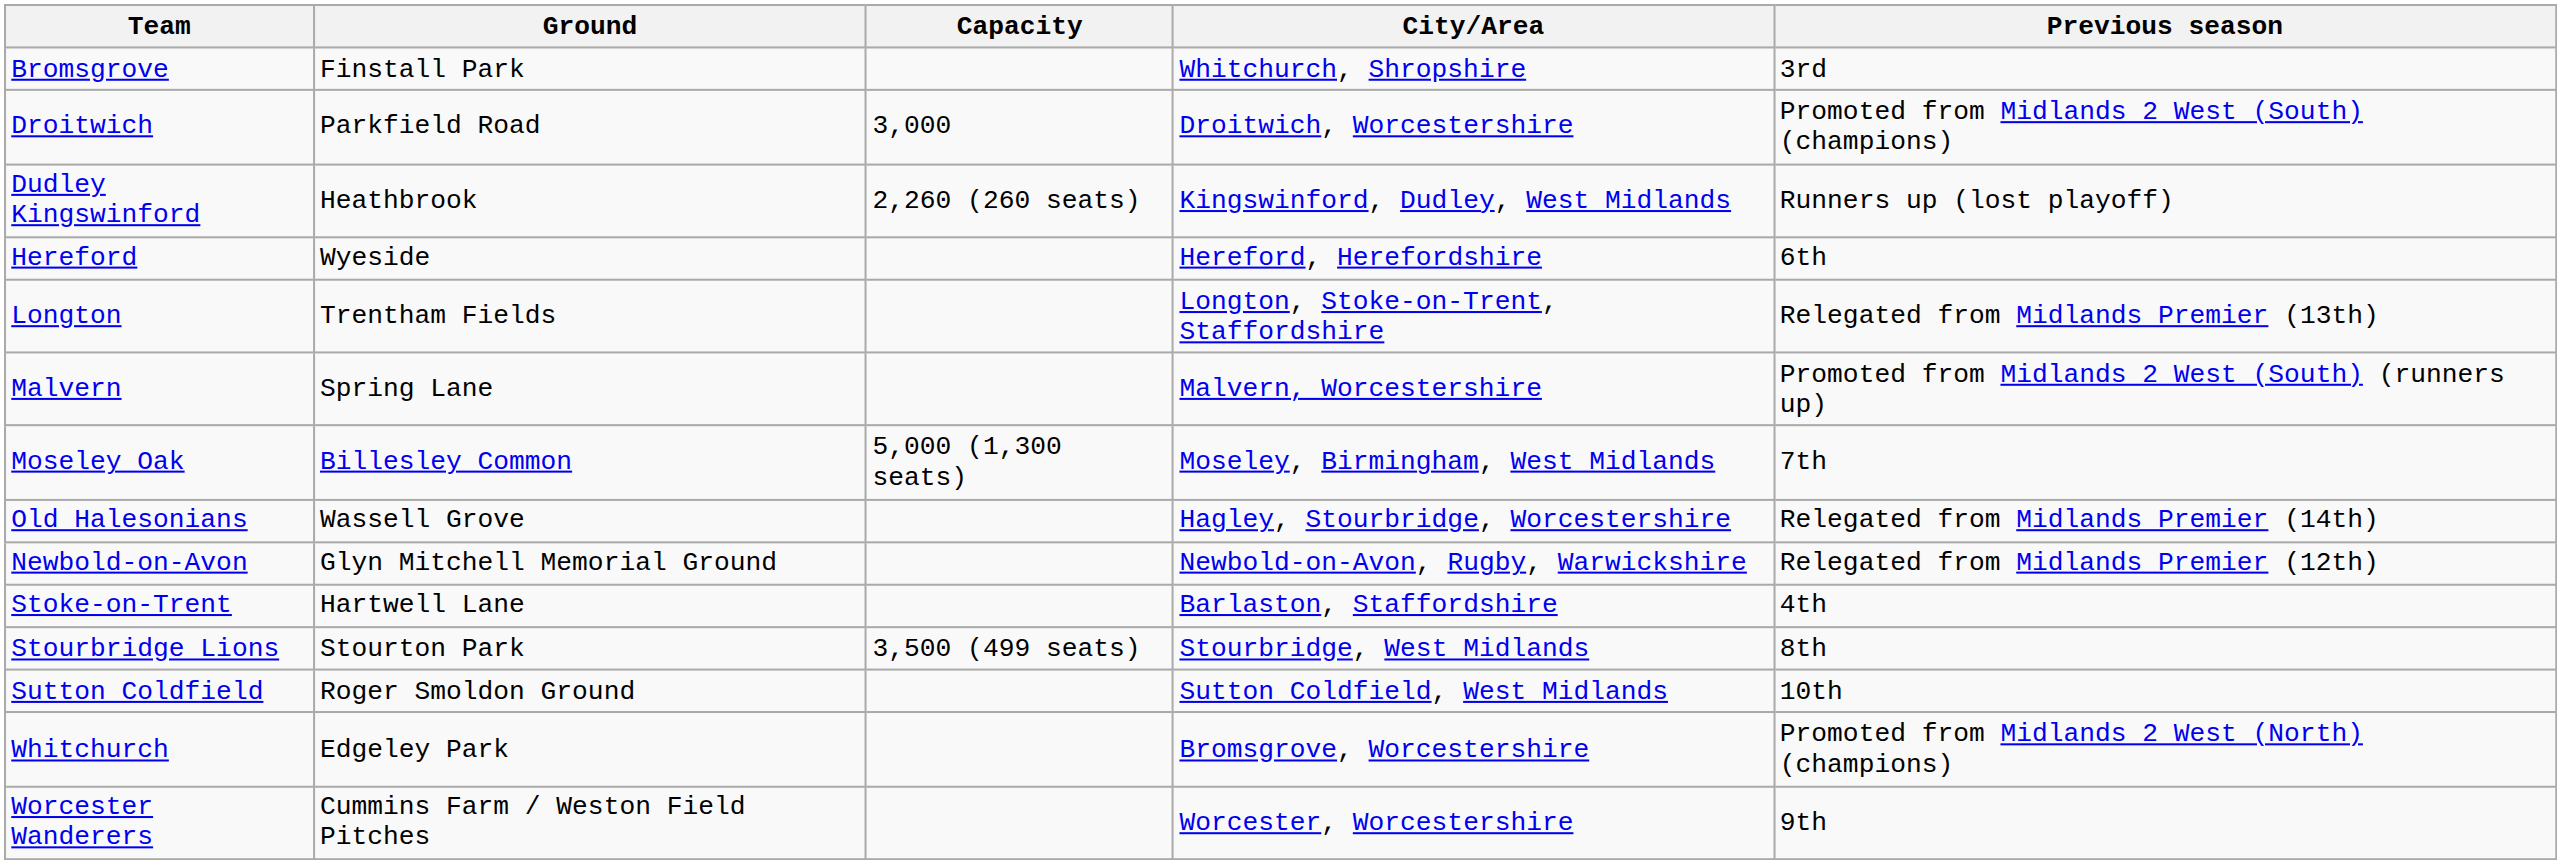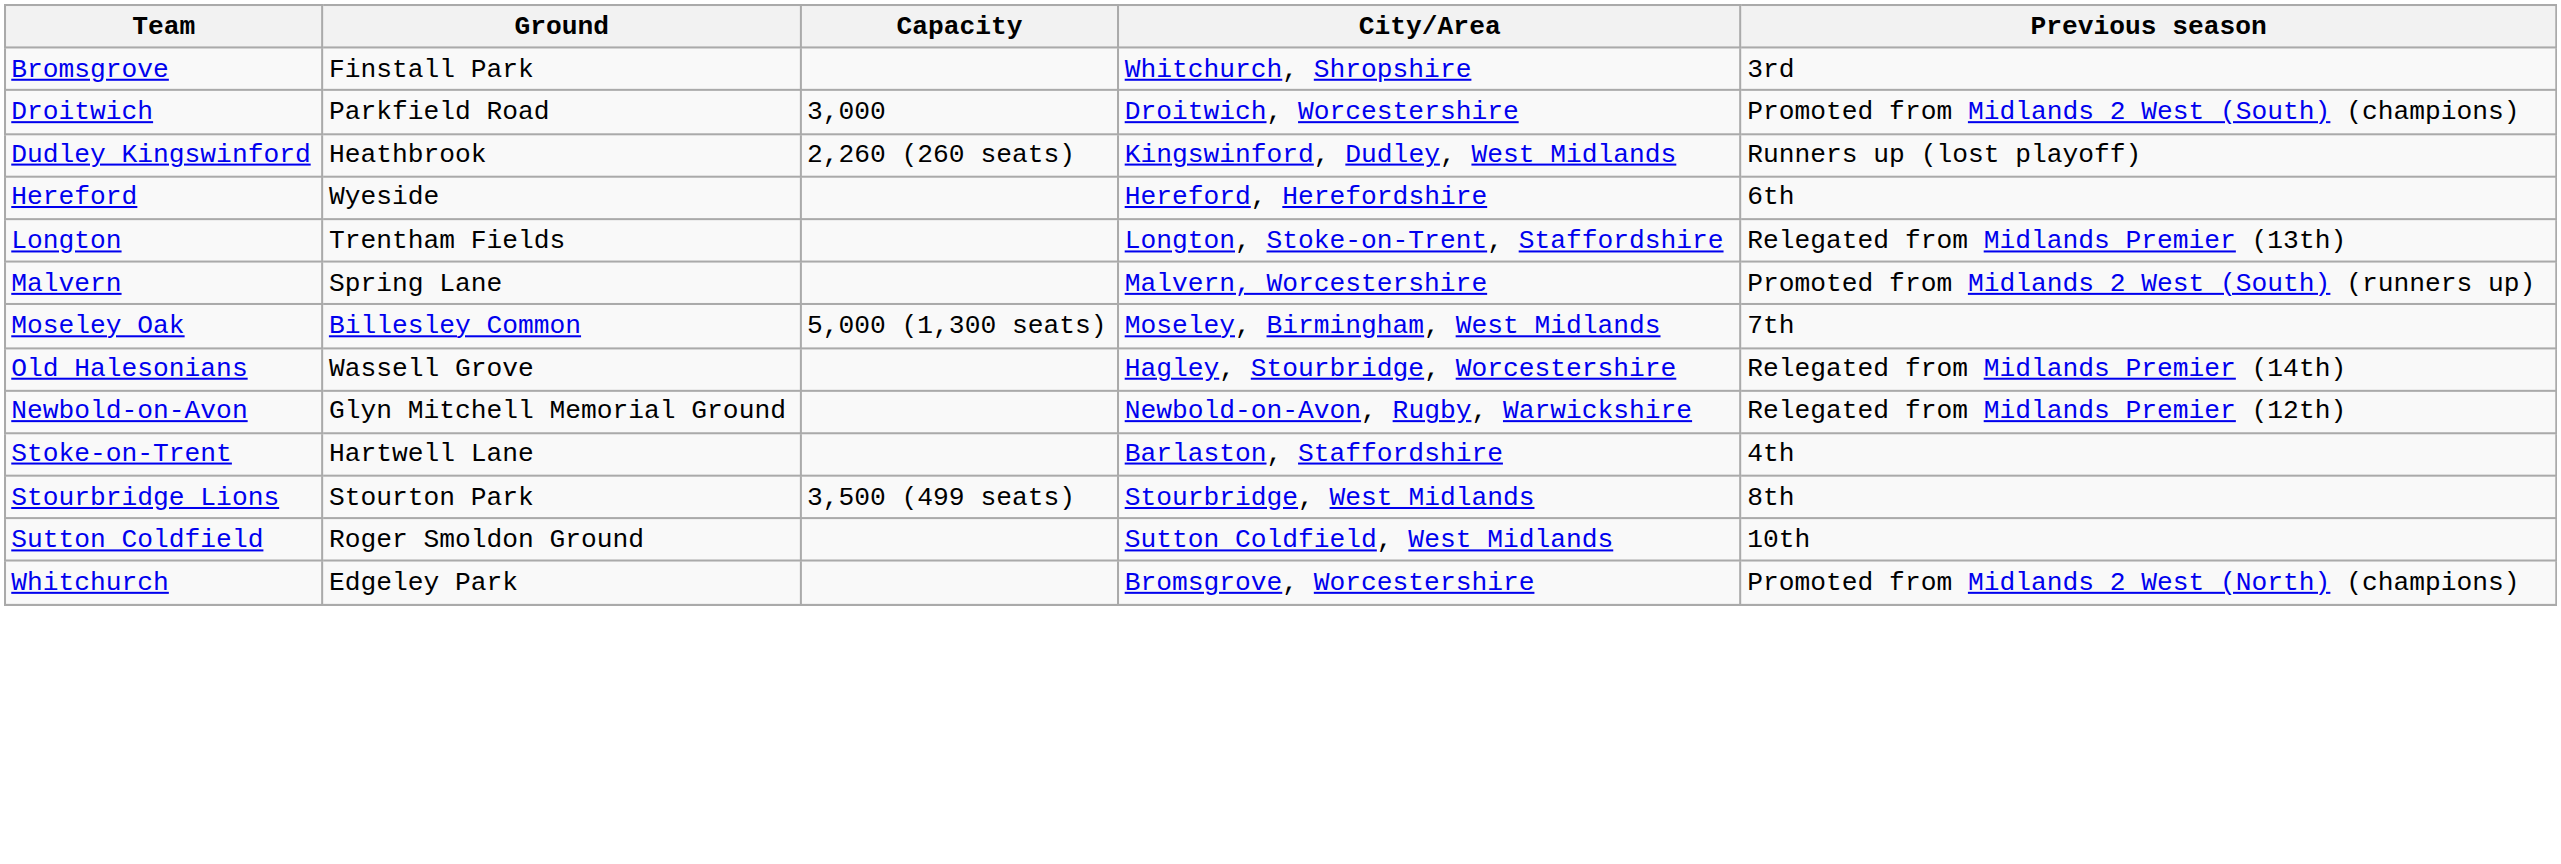- row: Worcester Wanderers | Cummins Farm / Weston Field Pitches | Worcester, Worcestershire | 9th
